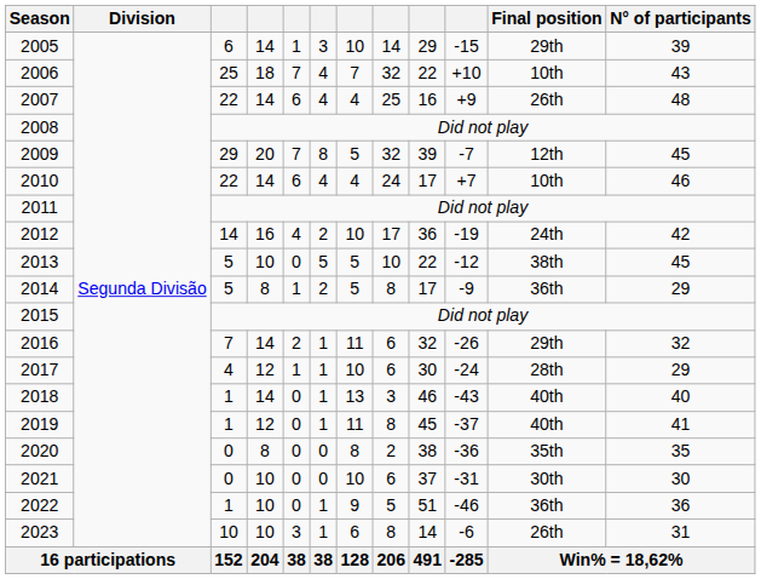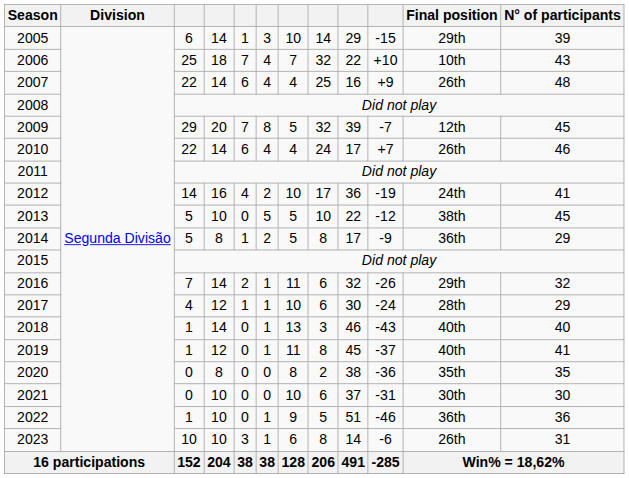2010 | Final position: 10th -> 26th
2012 | N° of participants: 42 -> 41
